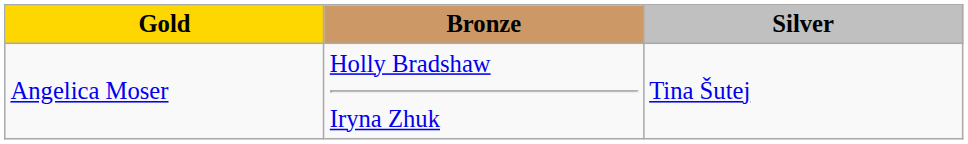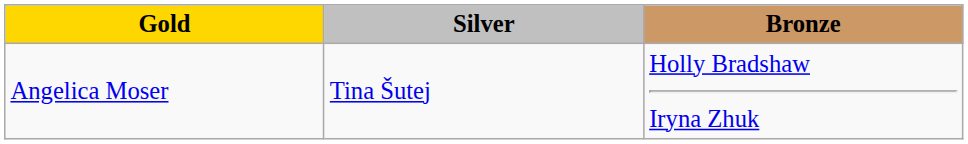columns swapped: Silver <-> Bronze
